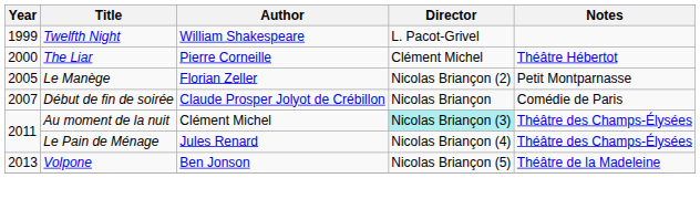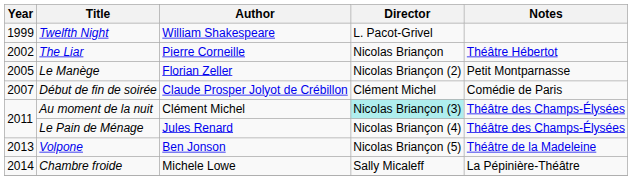The Liar | Year: 2000 -> 2002
The Liar | Director: Clément Michel -> Nicolas Briançon
Début de fin de soirée | Director: Nicolas Briançon -> Clément Michel
+ row: 2014 | Chambre froide | Michele Lowe | Sally Micaleff | La Pépinière-Théâtre
